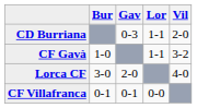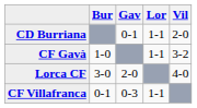CD Burriana | Gav: 0-3 -> 0-1
CF Villafranca | Gav: 0-1 -> 0-3
CF Villafranca | Lor: 0-0 -> 1-1
